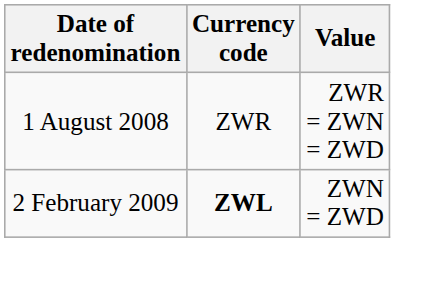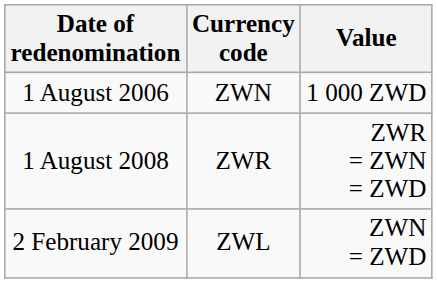+ row: 1 August 2006 | ZWN | 1 000 ZWD
2 February 2009 | Currency code: bold -> normal
